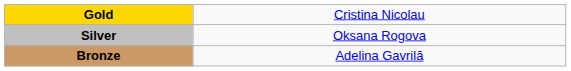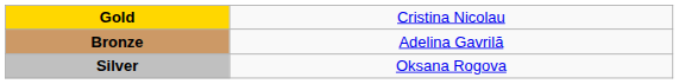rows swapped: Silver <-> Bronze
